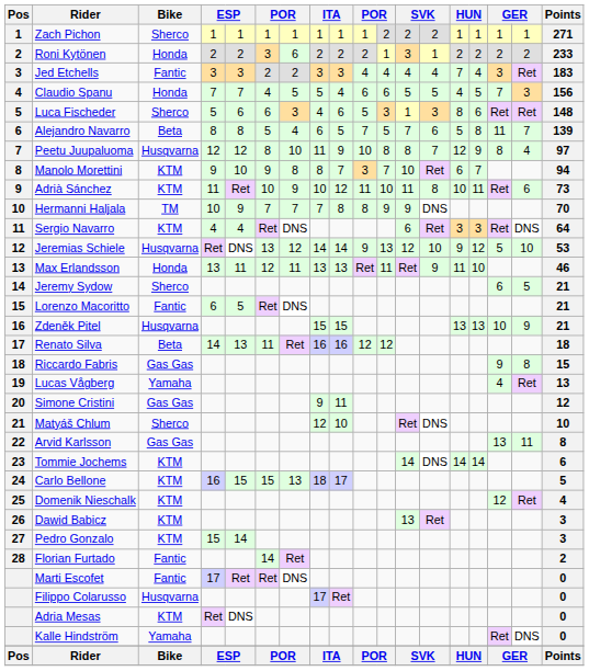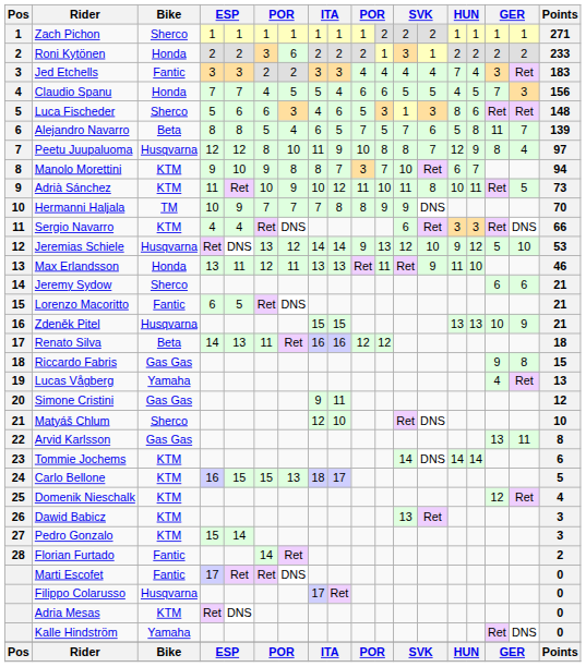Adrià Sánchez | column 17: 6 -> 5
Sergio Navarro | Points: 64 -> 66
Jeremy Sydow | column 17: 5 -> 6
